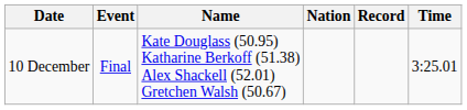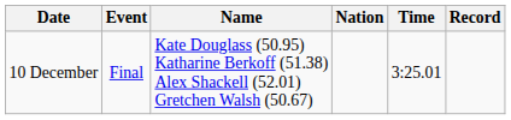columns swapped: Time <-> Record
